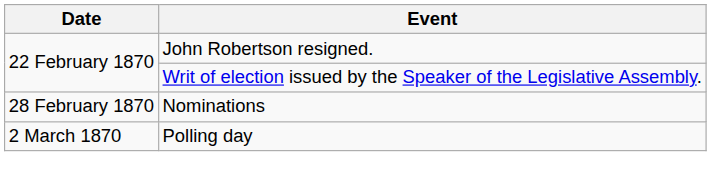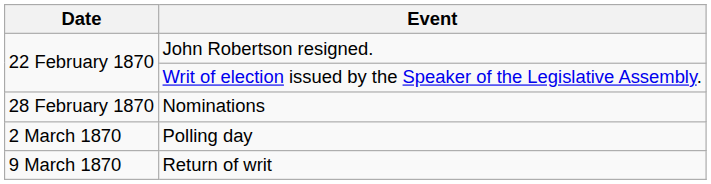+ row: 9 March 1870 | Return of writ
